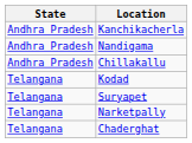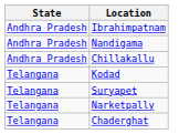+ row: Andhra Pradesh | Ibrahimpatnam
- row: Andhra Pradesh | Kanchikacherla
